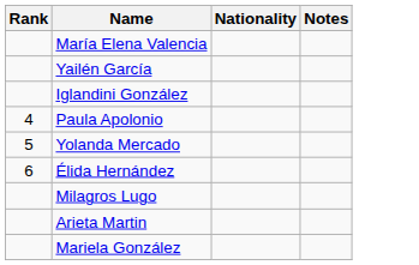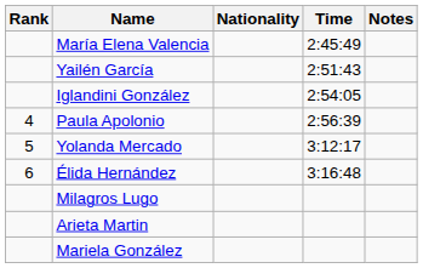+ column: Time | 2:45:49 | 2:51:43 | 2:54:05 | 2:56:39 | 3:12:17 | 3:16:48
